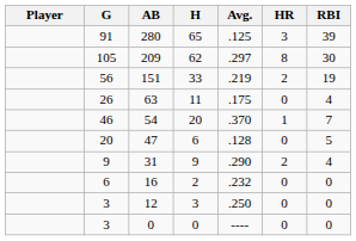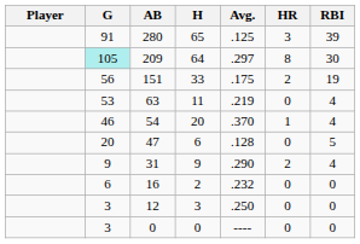209 | G: no background -> paleturquoise background
209 | H: 62 -> 64
151 | Avg.: .219 -> .175
63 | G: 26 -> 53
63 | Avg.: .175 -> .219
54 | RBI: 7 -> 4
